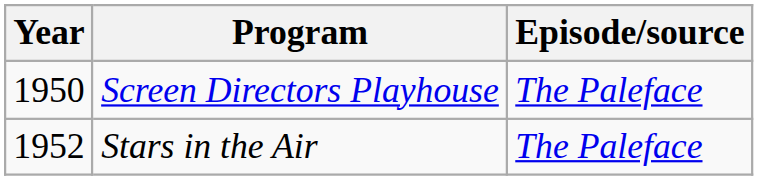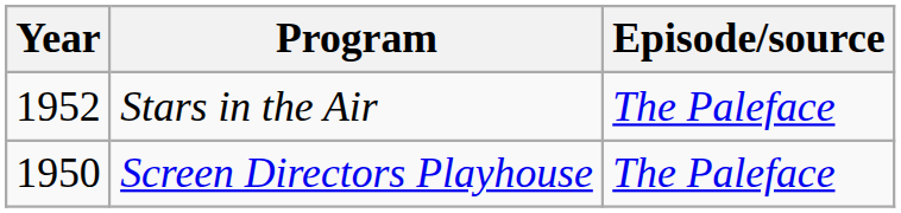rows swapped: Screen Directors Playhouse <-> Stars in the Air
